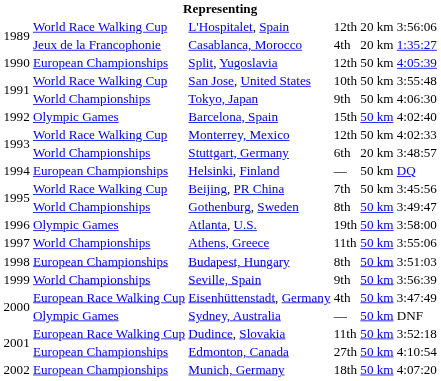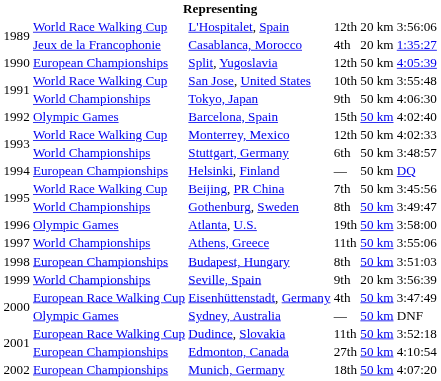Stuttgart, Germany | column 5: 20 km -> 50 km
Seville, Spain | column 5: 50 km -> 20 km
